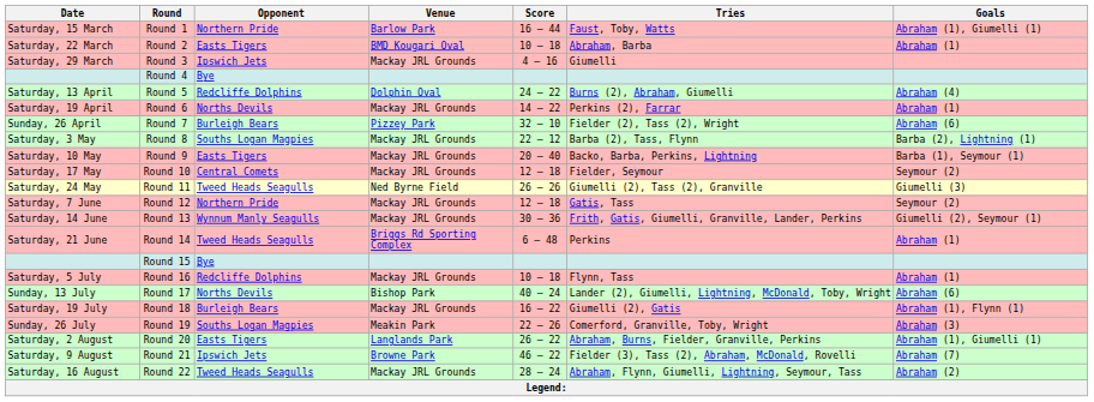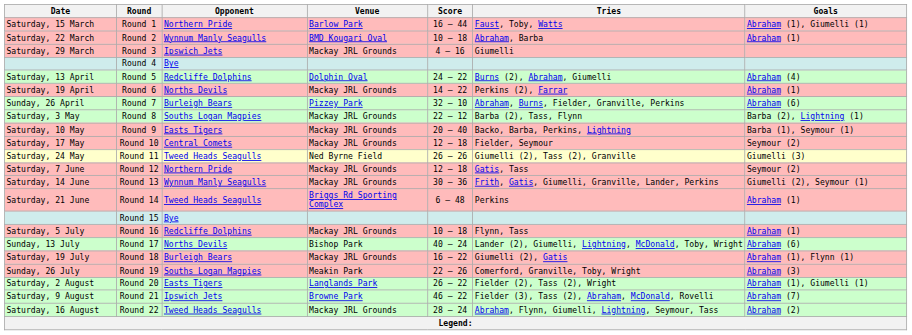Round 2 | Opponent: Easts Tigers -> Wynnum Manly Seagulls
Round 7 | Tries: Fielder (2), Tass (2), Wright -> Abraham, Burns, Fielder, Granville, Perkins
Round 20 | Tries: Abraham, Burns, Fielder, Granville, Perkins -> Fielder (2), Tass (2), Wright
